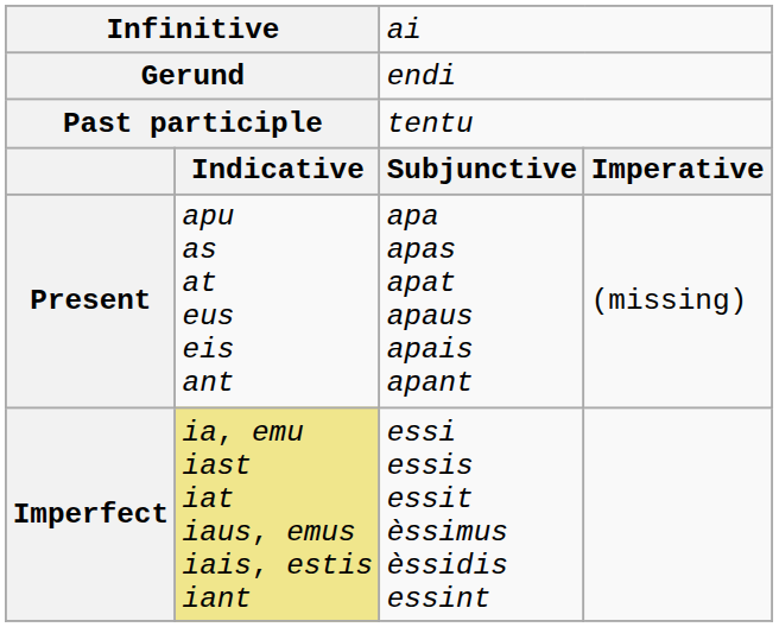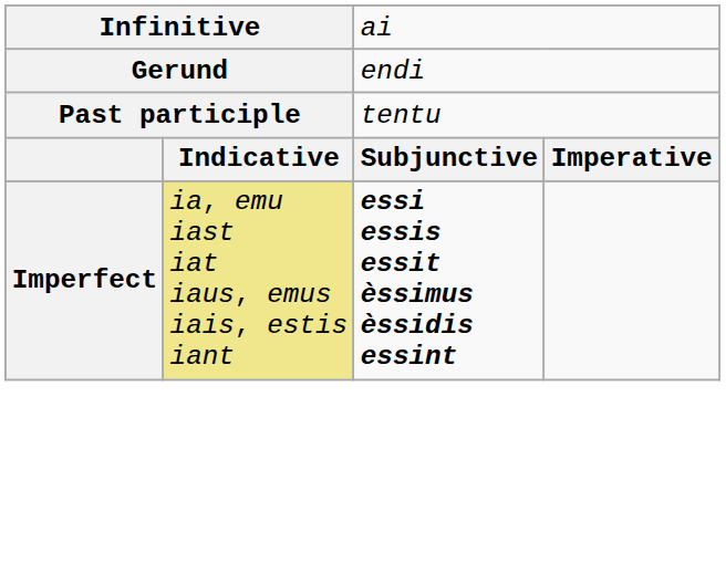- row: Present | apu as at eus eis ant | apa apas apat apaus apais apant | (missing)
Imperfect | column 3: normal -> bold
